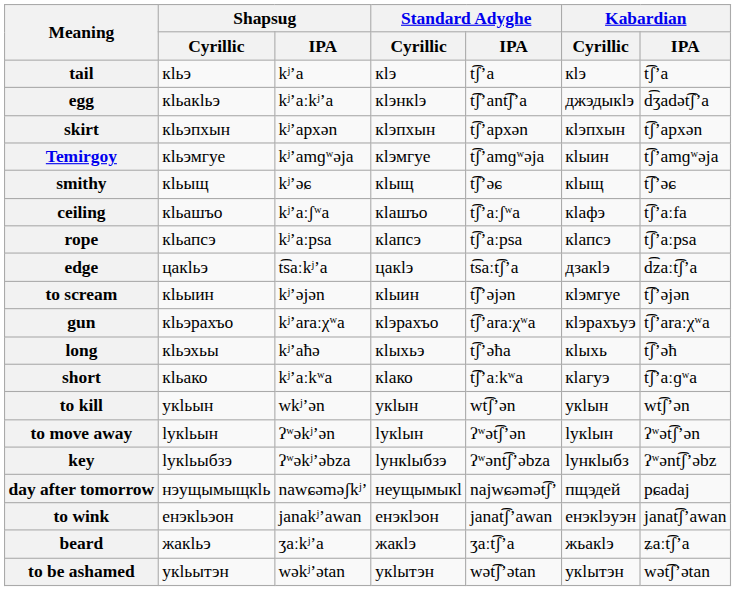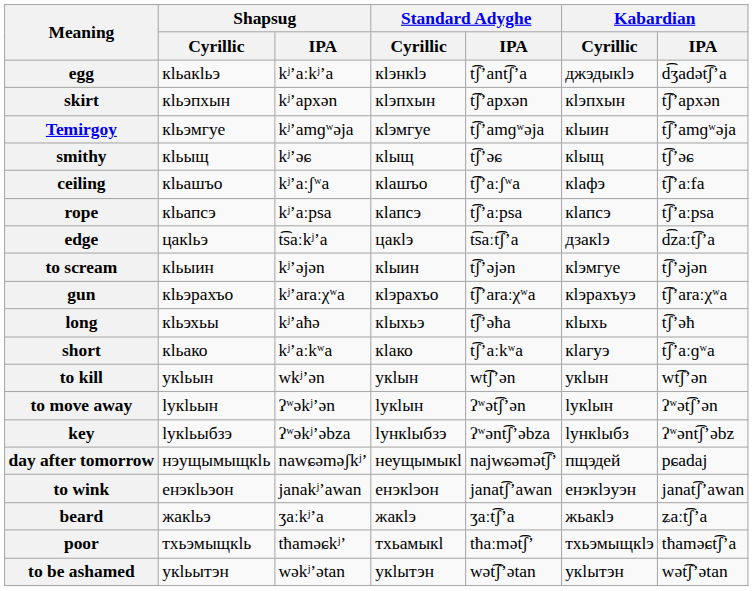- row: tail | кӏьэ | kʲʼa | кӏэ | t͡ʃʼa | кӏэ | t͡ʃʼa
+ row: poor | тхьэмыщкӏь | tħaməɕkʲʼ | тхьамыкӏ | tħaːmət͡ʃʼ | тхьэмыщкӏэ | tħaməɕt͡ʃʼa
